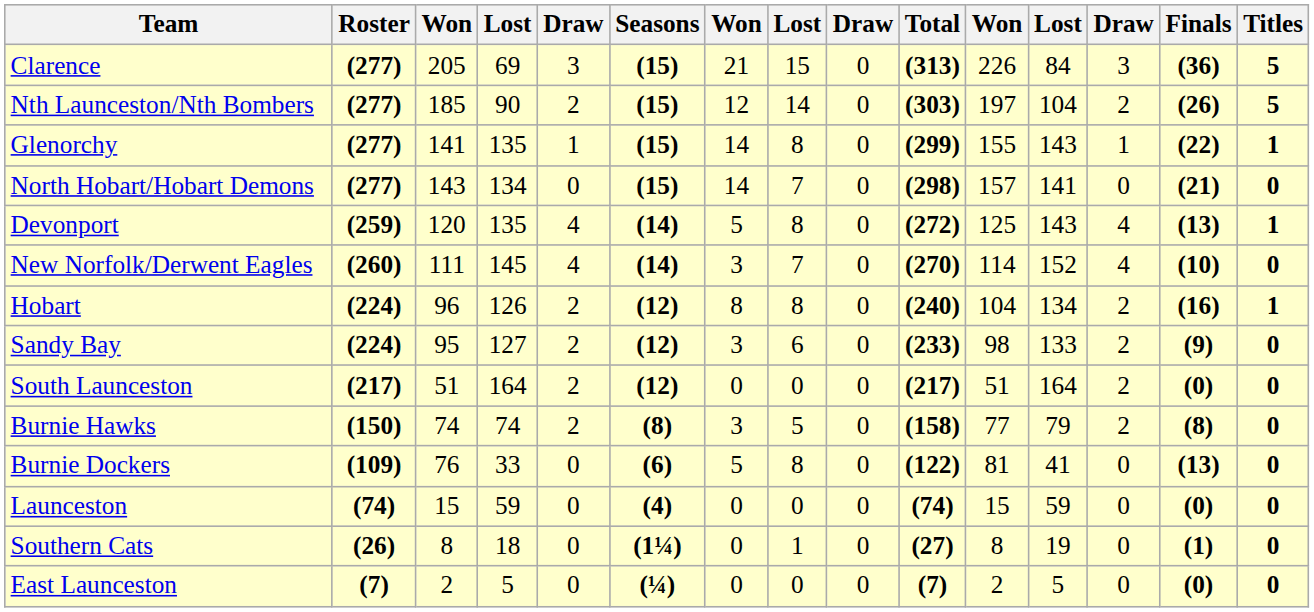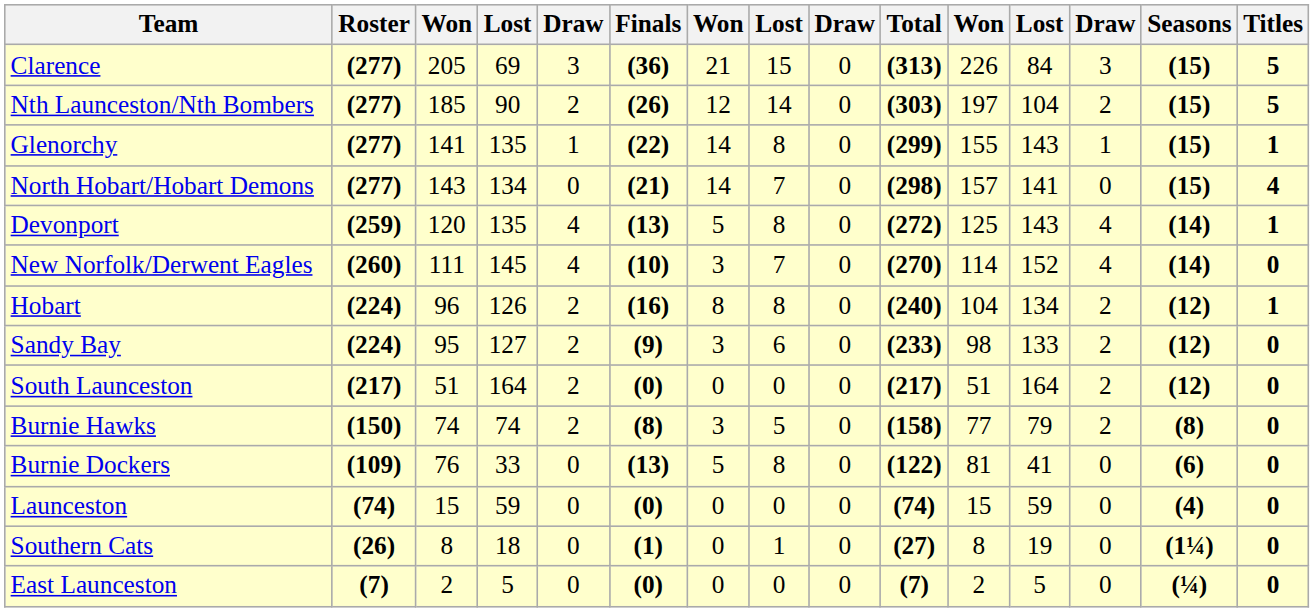columns swapped: Finals <-> Seasons
North Hobart/Hobart Demons | Titles: 0 -> 4
